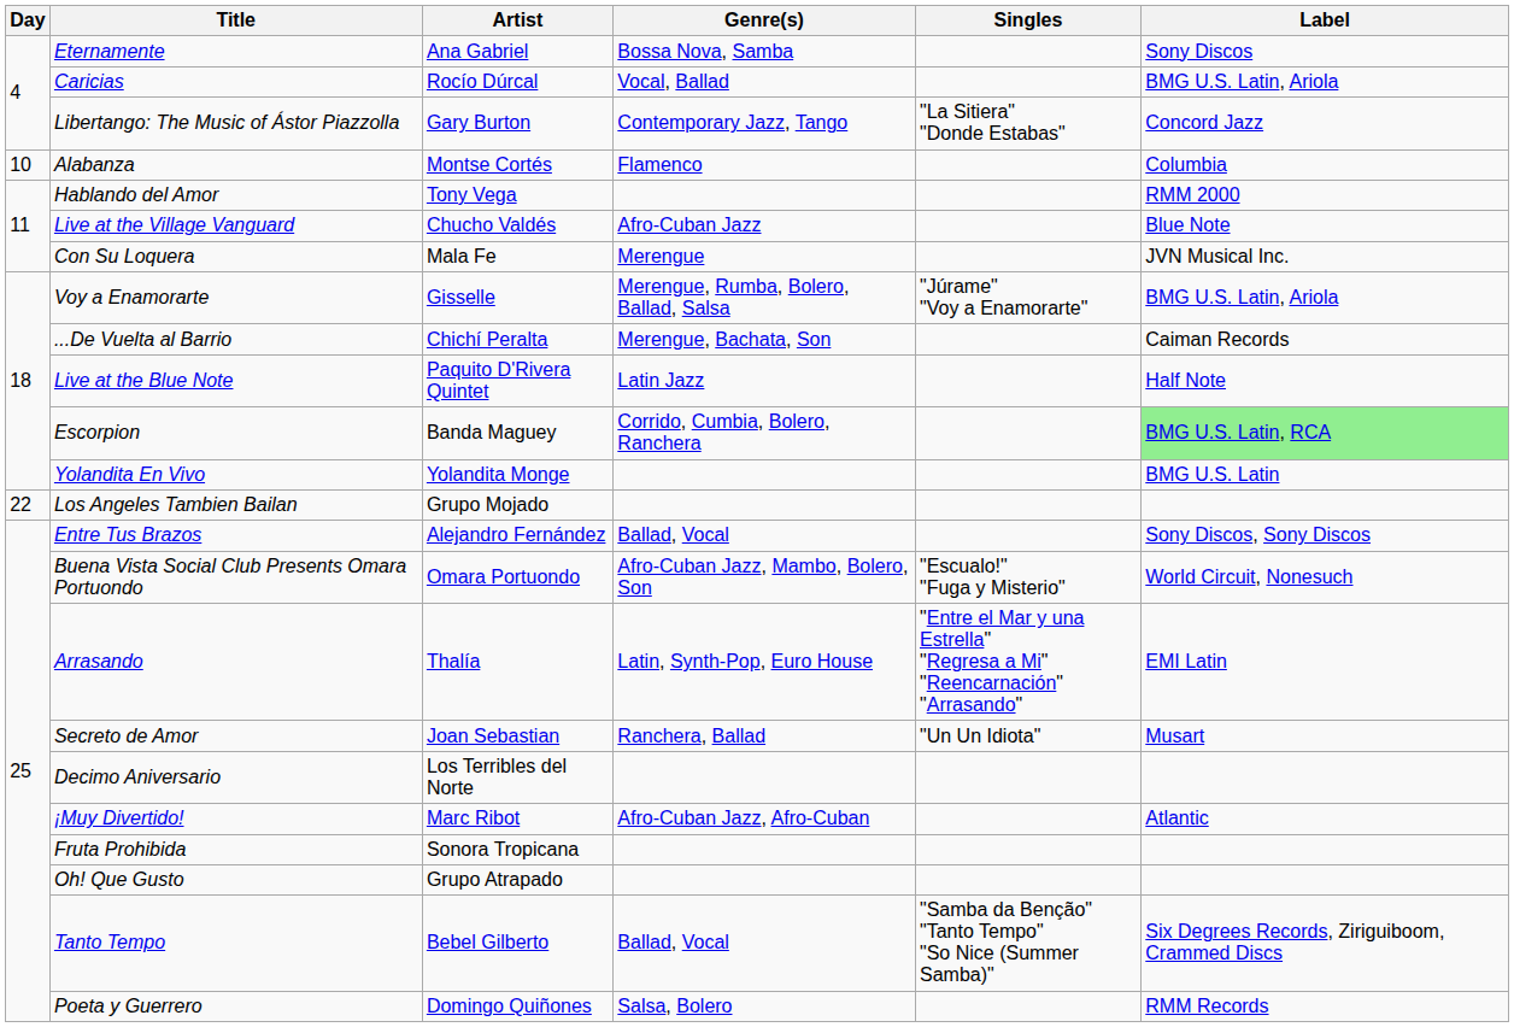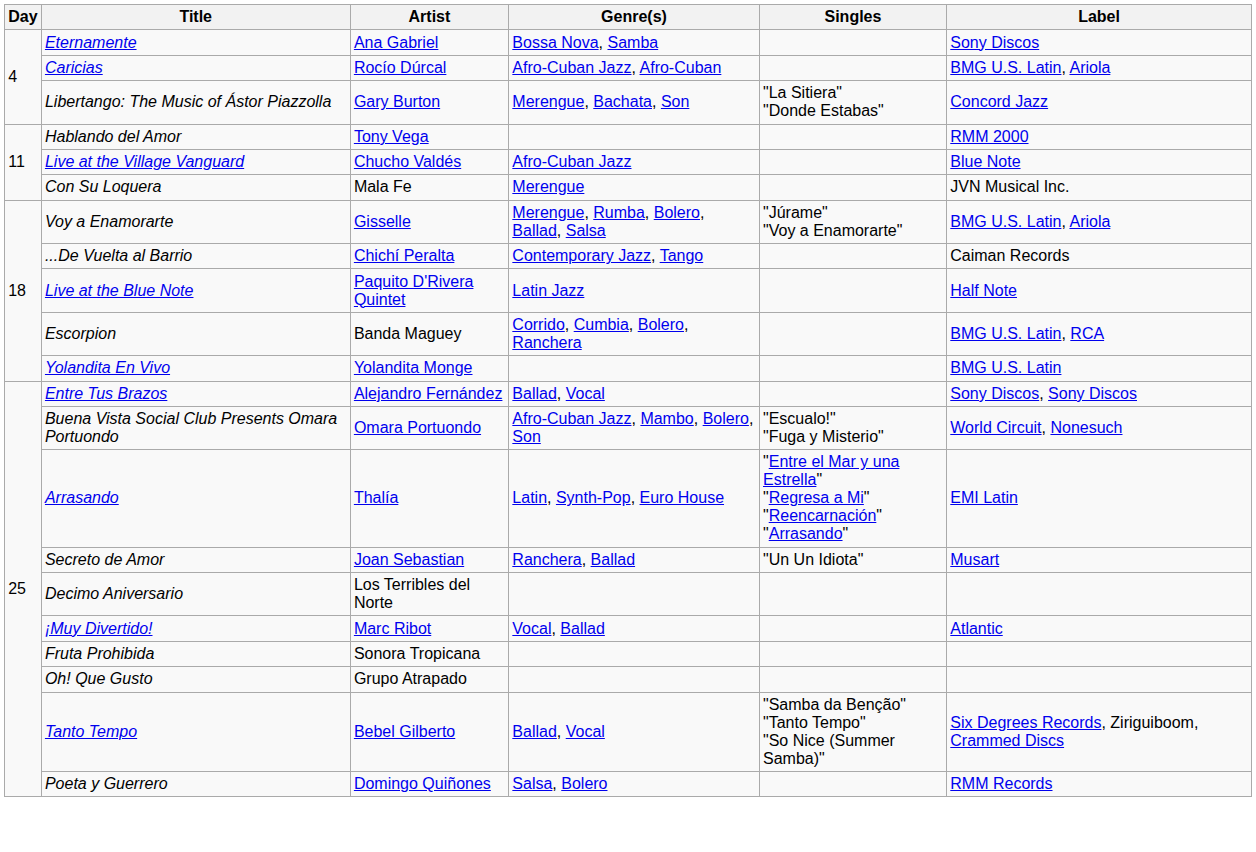Caricias | Genre(s): Vocal, Ballad -> Afro-Cuban Jazz, Afro-Cuban
Libertango: The Music of Ástor Piazzolla | Genre(s): Contemporary Jazz, Tango -> Merengue, Bachata, Son
- row: 10 | Alabanza | Montse Cortés | Flamenco | Columbia
...De Vuelta al Barrio | Genre(s): Merengue, Bachata, Son -> Contemporary Jazz, Tango
Escorpion | Label: lightgreen background -> no background
- row: 22 | Los Angeles Tambien Bailan | Grupo Mojado
¡Muy Divertido! | Genre(s): Afro-Cuban Jazz, Afro-Cuban -> Vocal, Ballad
